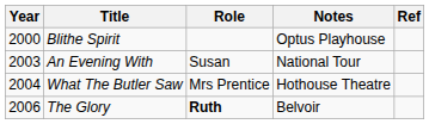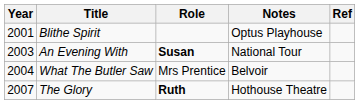Blithe Spirit | Year: 2000 -> 2001
An Evening With | Role: normal -> bold
What The Butler Saw | Notes: Hothouse Theatre -> Belvoir
The Glory | Year: 2006 -> 2007
The Glory | Notes: Belvoir -> Hothouse Theatre
